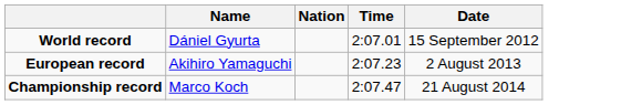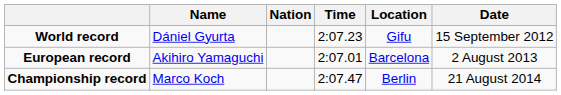+ column: Location | Gifu | Barcelona | Berlin
World record | Time: 2:07.01 -> 2:07.23
European record | Time: 2:07.23 -> 2:07.01
